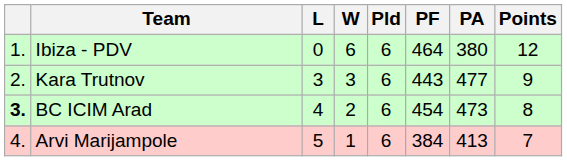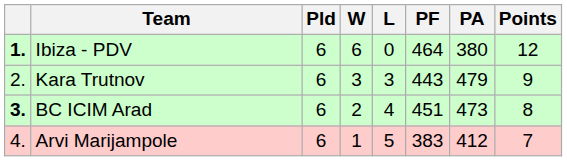columns swapped: Pld <-> L
Ibiza - PDV | column 1: normal -> bold
Kara Trutnov | PA: 477 -> 479
BC ICIM Arad | PF: 454 -> 451
Arvi Marijampole | PF: 384 -> 383
Arvi Marijampole | PA: 413 -> 412
